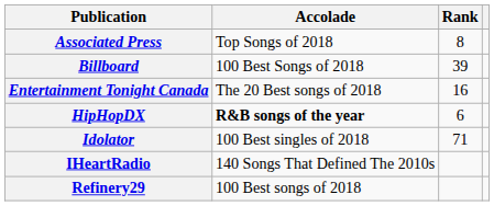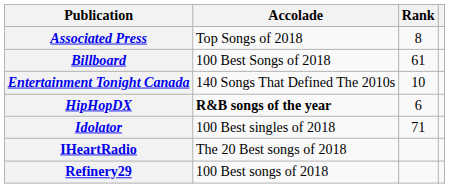Billboard | Rank: 39 -> 61
Entertainment Tonight Canada | Accolade: The 20 Best songs of 2018 -> 140 Songs That Defined The 2010s
Entertainment Tonight Canada | Rank: 16 -> 10
IHeartRadio | Accolade: 140 Songs That Defined The 2010s -> The 20 Best songs of 2018
